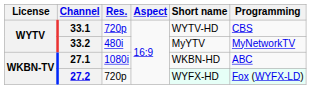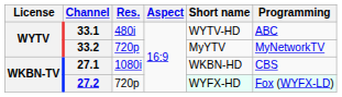33.1 | Res.: 720p -> 480i
33.1 | Programming: CBS -> ABC
33.2 | Res.: 480i -> 720p
27.1 | Programming: ABC -> CBS
